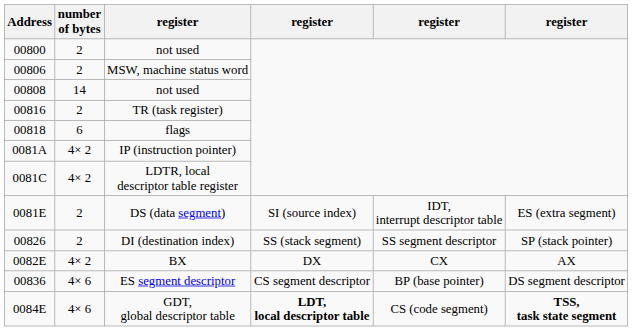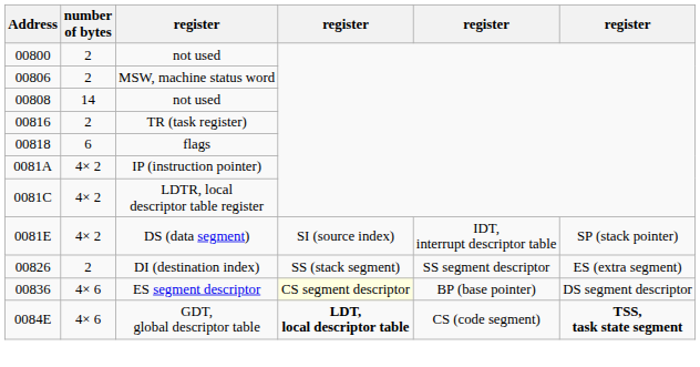DS (data segment) | number of bytes: 2 -> 4× 2
DS (data segment) | column 6: ES (extra segment) -> SP (stack pointer)
DI (destination index) | column 6: SP (stack pointer) -> ES (extra segment)
- row: 0082E | 4× 2 | BX | DX | CX | AX
ES segment descriptor | column 4: no background -> lightyellow background
